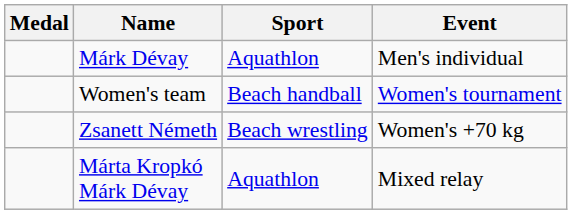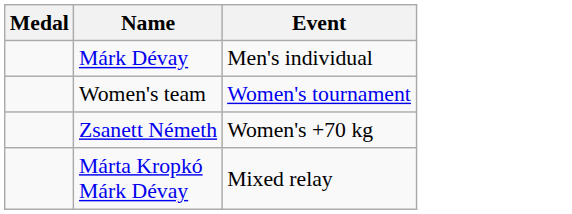- column: Sport | Aquathlon | Beach handball | Beach wrestling | Aquathlon
